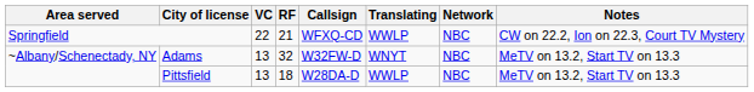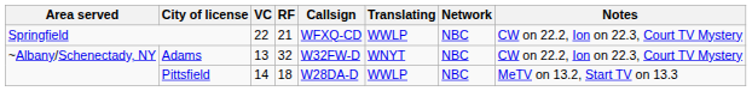Adams | Notes: MeTV on 13.2, Start TV on 13.3 -> CW on 22.2, Ion on 22.3, Court TV Mystery
Pittsfield | VC: 13 -> 14
